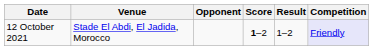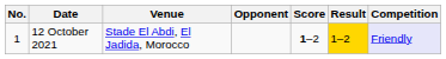+ column: No. | 1
12 October 2021 | Result: no background -> gold background
